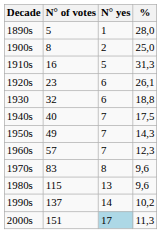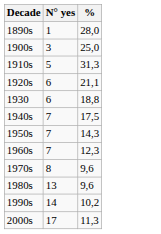- column: N° of votes | 5 | 8 | 16 | 23 | 32 | 40 | 49 | 57 | 83 | 115 | 137 | 151
1900s | N° yes: 2 -> 3
1920s | %: 26,1 -> 21,1
2000s | N° yes: lightblue background -> no background
